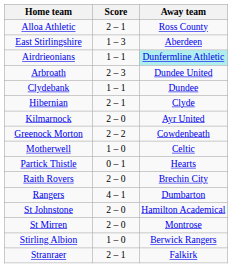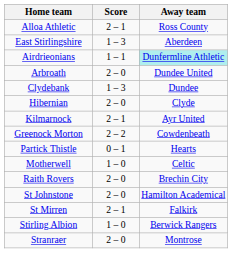Arbroath | Score: 2 – 3 -> 2 – 0
Clydebank | Score: 1 – 1 -> 1 – 3
Hibernian | Score: 2 – 1 -> 2 – 0
Kilmarnock | Score: 2 – 0 -> 2 – 1
rows swapped: Motherwell <-> Partick Thistle
- row: Rangers | 4 – 1 | Dumbarton
St Mirren | Score: 2 – 0 -> 2 – 1
St Mirren | Away team: Montrose -> Falkirk
Stranraer | Score: 2 – 1 -> 2 – 0
Stranraer | Away team: Falkirk -> Montrose
